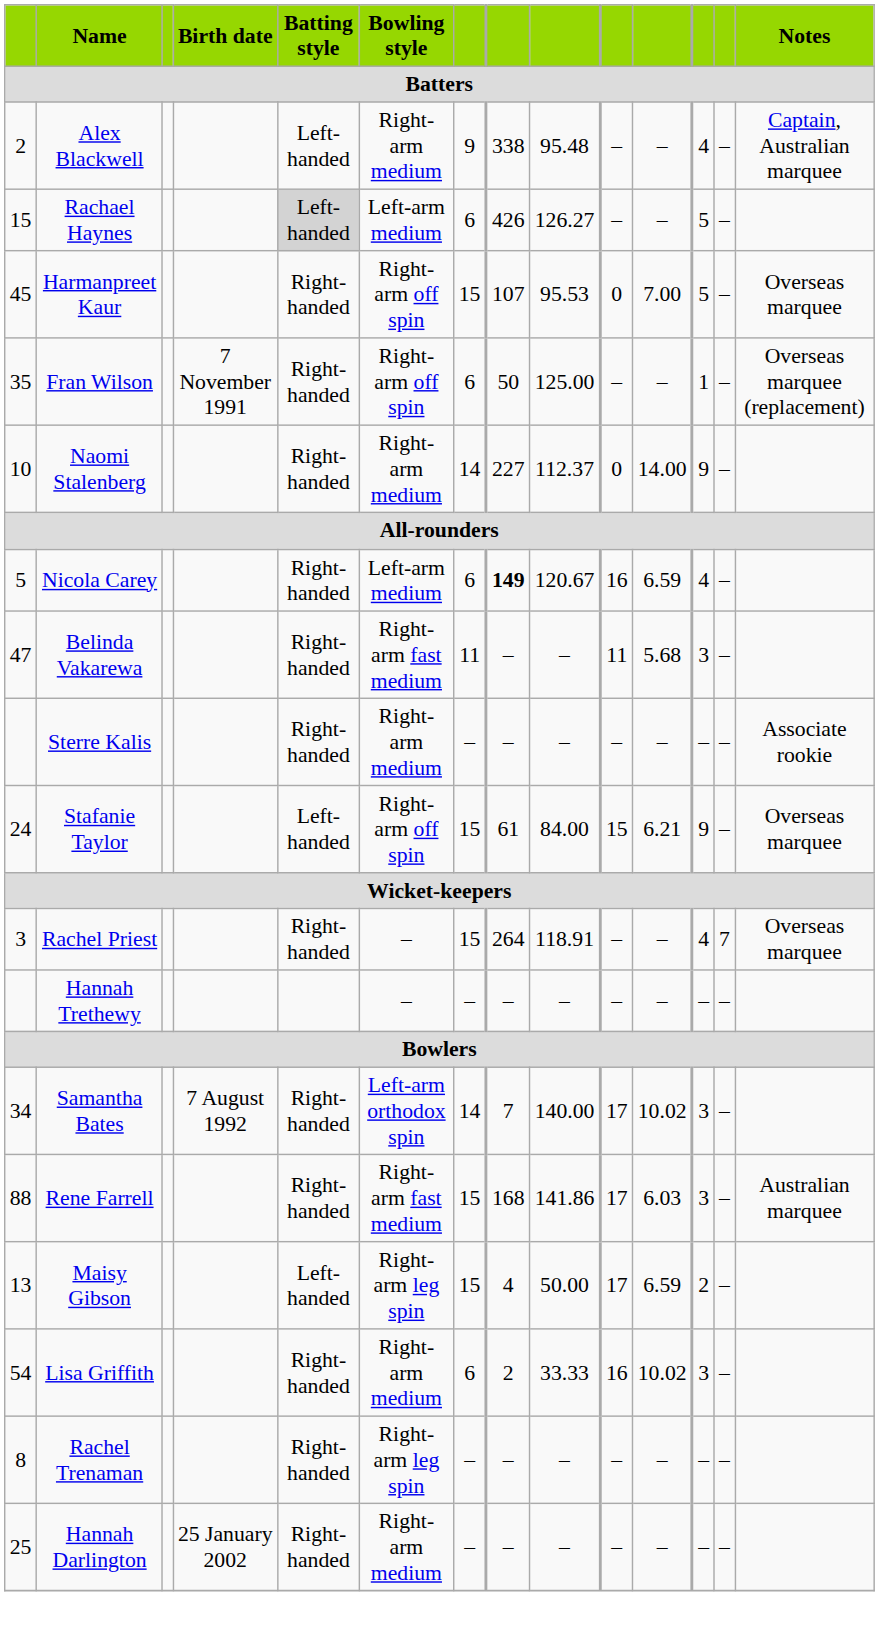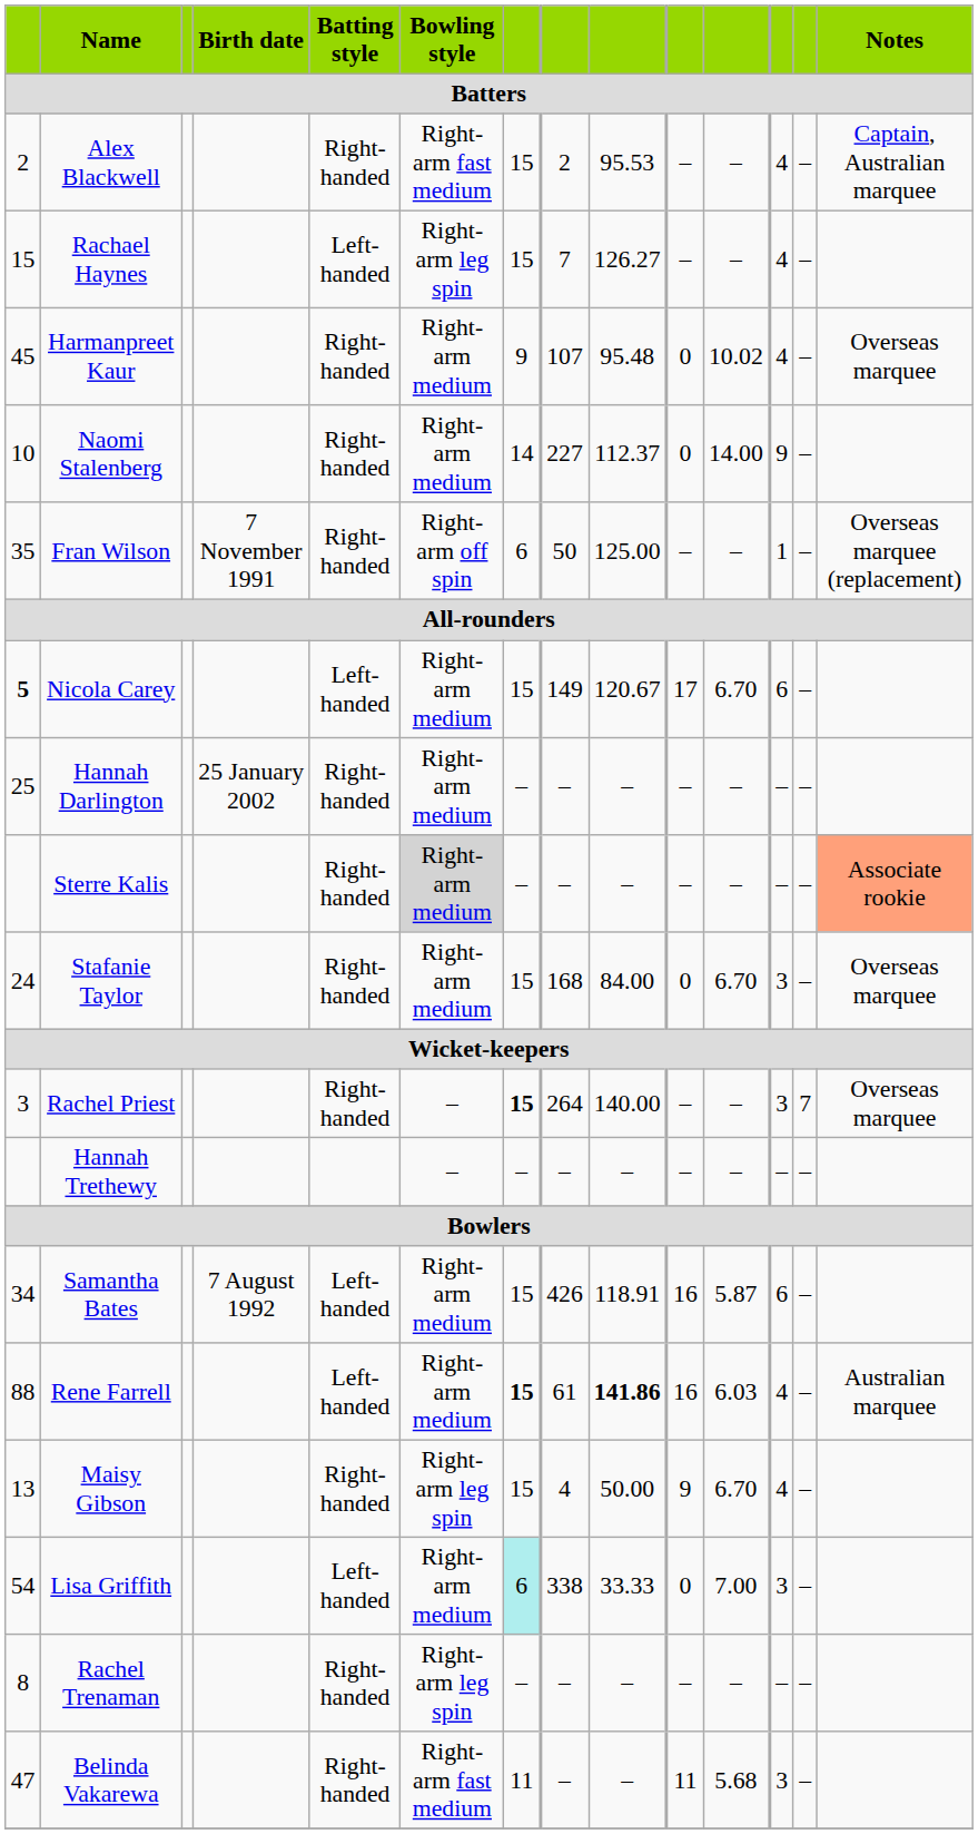Alex Blackwell | Batting style: Left-handed -> Right-handed
Alex Blackwell | Bowling style: Right-arm medium -> Right-arm fast medium
Alex Blackwell | column 7: 9 -> 15
Alex Blackwell | column 8: 338 -> 2
Alex Blackwell | column 9: 95.48 -> 95.53
Rachael Haynes | Batting style: lightgrey background -> no background
Rachael Haynes | Bowling style: Left-arm medium -> Right-arm leg spin
Rachael Haynes | column 7: 6 -> 15
Rachael Haynes | column 8: 426 -> 7
Rachael Haynes | column 12: 5 -> 4
Harmanpreet Kaur | Bowling style: Right-arm off spin -> Right-arm medium
Harmanpreet Kaur | column 7: 15 -> 9
Harmanpreet Kaur | column 9: 95.53 -> 95.48
Harmanpreet Kaur | column 11: 7.00 -> 10.02
Harmanpreet Kaur | column 12: 5 -> 4
rows swapped: Naomi Stalenberg <-> Fran Wilson
Nicola Carey | column 1: normal -> bold
Nicola Carey | Batting style: Right-handed -> Left-handed
Nicola Carey | Bowling style: Left-arm medium -> Right-arm medium
Nicola Carey | column 7: 6 -> 15
Nicola Carey | column 8: bold -> normal
Nicola Carey | column 10: 16 -> 17
Nicola Carey | column 11: 6.59 -> 6.70
Nicola Carey | column 12: 4 -> 6
rows swapped: Hannah Darlington <-> Belinda Vakarewa
Sterre Kalis | Bowling style: no background -> lightgrey background
Sterre Kalis | Notes: no background -> lightsalmon background
Stafanie Taylor | Batting style: Left-handed -> Right-handed
Stafanie Taylor | Bowling style: Right-arm off spin -> Right-arm medium
Stafanie Taylor | column 8: 61 -> 168
Stafanie Taylor | column 10: 15 -> 0
Stafanie Taylor | column 11: 6.21 -> 6.70
Stafanie Taylor | column 12: 9 -> 3
Rachel Priest | column 7: normal -> bold
Rachel Priest | column 9: 118.91 -> 140.00
Rachel Priest | column 12: 4 -> 3
Samantha Bates | Batting style: Right-handed -> Left-handed
Samantha Bates | Bowling style: Left-arm orthodox spin -> Right-arm medium
Samantha Bates | column 7: 14 -> 15
Samantha Bates | column 8: 7 -> 426
Samantha Bates | column 9: 140.00 -> 118.91
Samantha Bates | column 10: 17 -> 16
Samantha Bates | column 11: 10.02 -> 5.87
Samantha Bates | column 12: 3 -> 6
Rene Farrell | Batting style: Right-handed -> Left-handed
Rene Farrell | Bowling style: Right-arm fast medium -> Right-arm medium
Rene Farrell | column 7: normal -> bold
Rene Farrell | column 8: 168 -> 61
Rene Farrell | column 9: normal -> bold
Rene Farrell | column 10: 17 -> 16
Rene Farrell | column 12: 3 -> 4
Maisy Gibson | Batting style: Left-handed -> Right-handed
Maisy Gibson | column 10: 17 -> 9
Maisy Gibson | column 11: 6.59 -> 6.70
Maisy Gibson | column 12: 2 -> 4
Lisa Griffith | Batting style: Right-handed -> Left-handed
Lisa Griffith | column 7: no background -> paleturquoise background
Lisa Griffith | column 8: 2 -> 338
Lisa Griffith | column 10: 16 -> 0
Lisa Griffith | column 11: 10.02 -> 7.00
